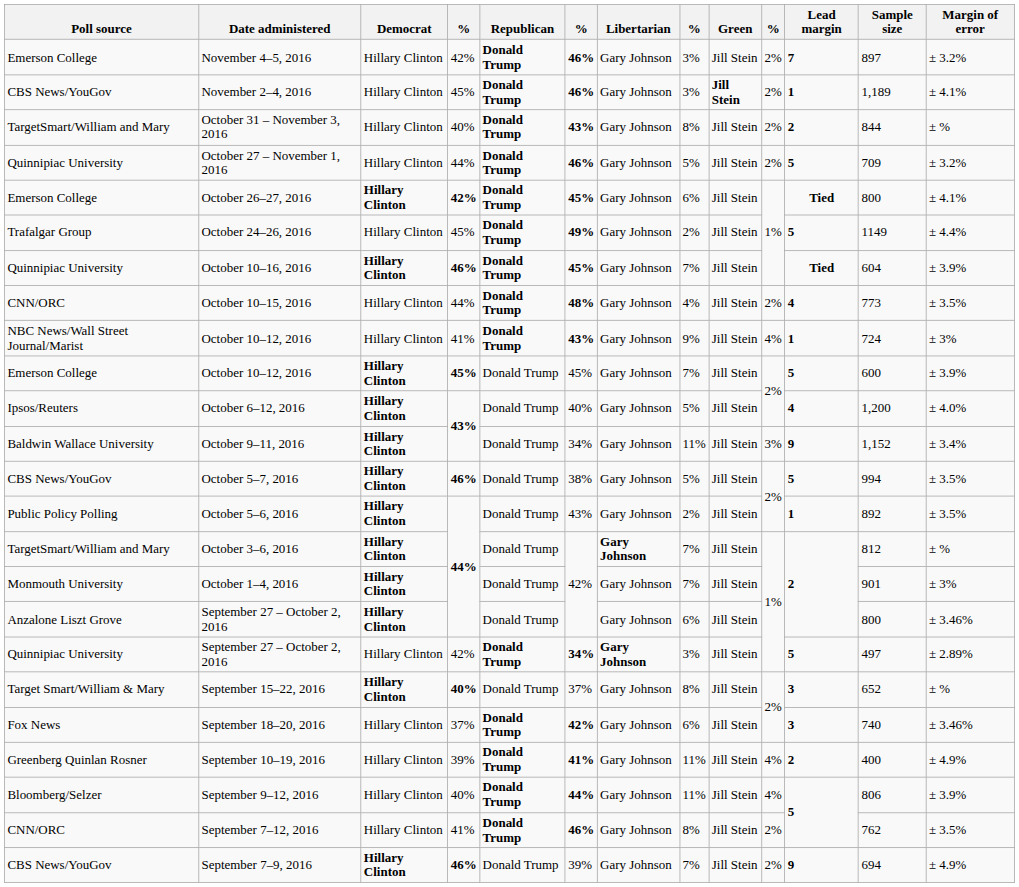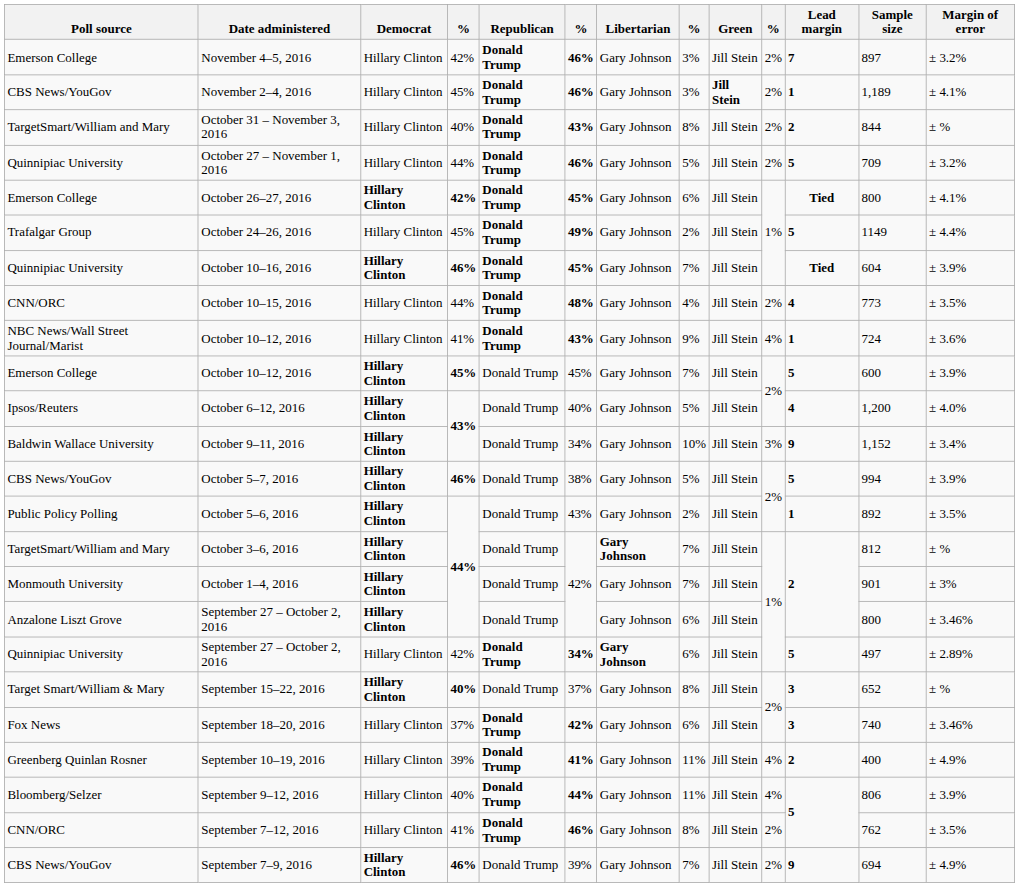NBC News/Wall Street Journal/Marist / October 10–12, 2016 | Margin of error: ± 3% -> ± 3.6%
October 9–11, 2016 | column 8: 11% -> 10%
October 5–7, 2016 | Margin of error: ± 3.5% -> ± 3.9%
Quinnipiac University / September 27 – October 2, 2016 | column 8: 3% -> 6%
